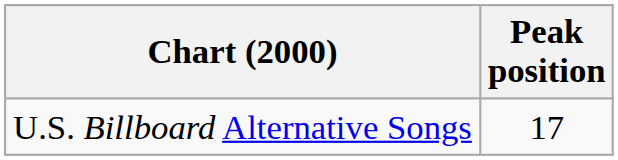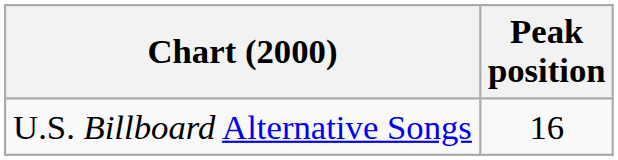U.S. Billboard Alternative Songs | Peak position: 17 -> 16
